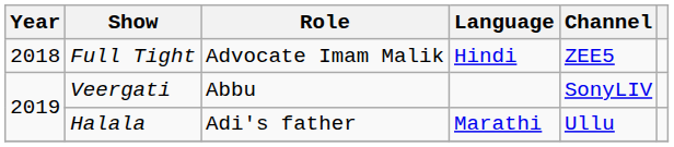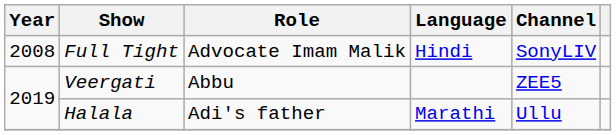Full Tight | Year: 2018 -> 2008
Full Tight | Channel: ZEE5 -> SonyLIV
Veergati | Channel: SonyLIV -> ZEE5
